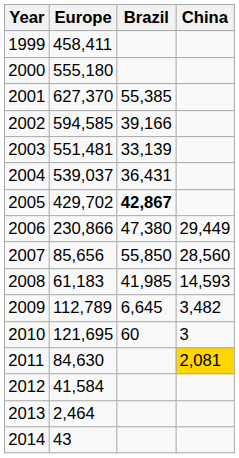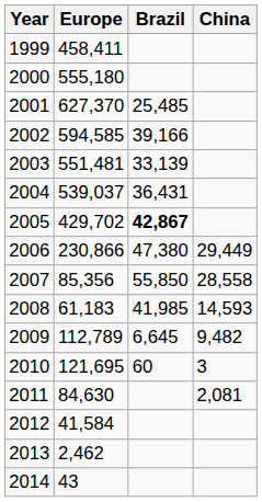2001 | Brazil: 55,385 -> 25,485
2007 | Europe: 85,656 -> 85,356
2007 | China: 28,560 -> 28,558
2009 | China: 3,482 -> 9,482
2011 | China: gold background -> no background
2013 | Europe: 2,464 -> 2,462
